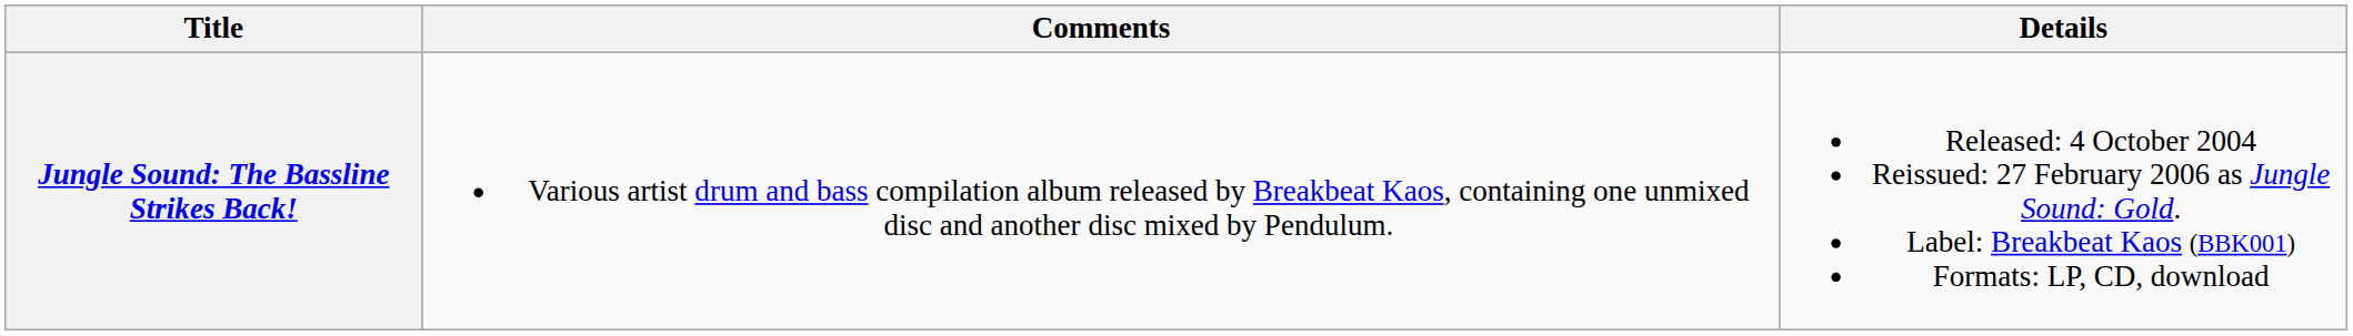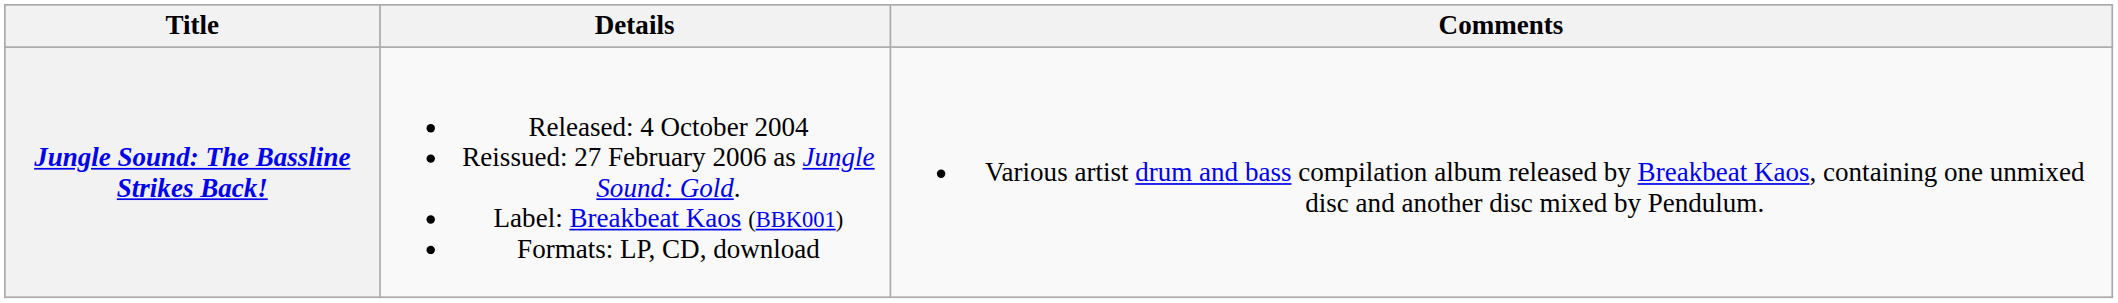columns swapped: Details <-> Comments
